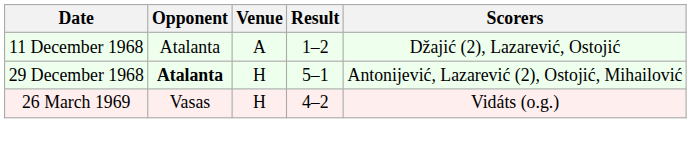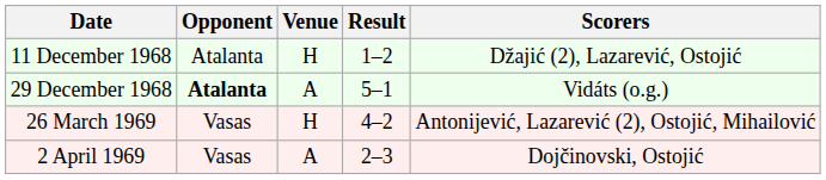11 December 1968 | Venue: A -> H
29 December 1968 | Venue: H -> A
29 December 1968 | Scorers: Antonijević, Lazarević (2), Ostojić, Mihailović -> Vidáts (o.g.)
26 March 1969 | Scorers: Vidáts (o.g.) -> Antonijević, Lazarević (2), Ostojić, Mihailović
+ row: 2 April 1969 | Vasas | A | 2–3 | Dojčinovski, Ostojić
